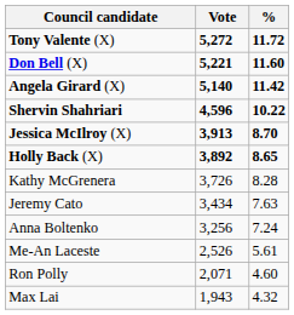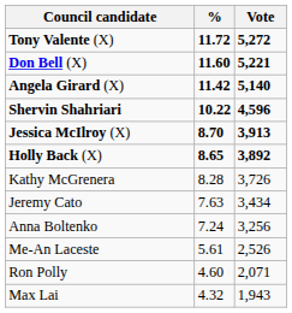columns swapped: Vote <-> %
